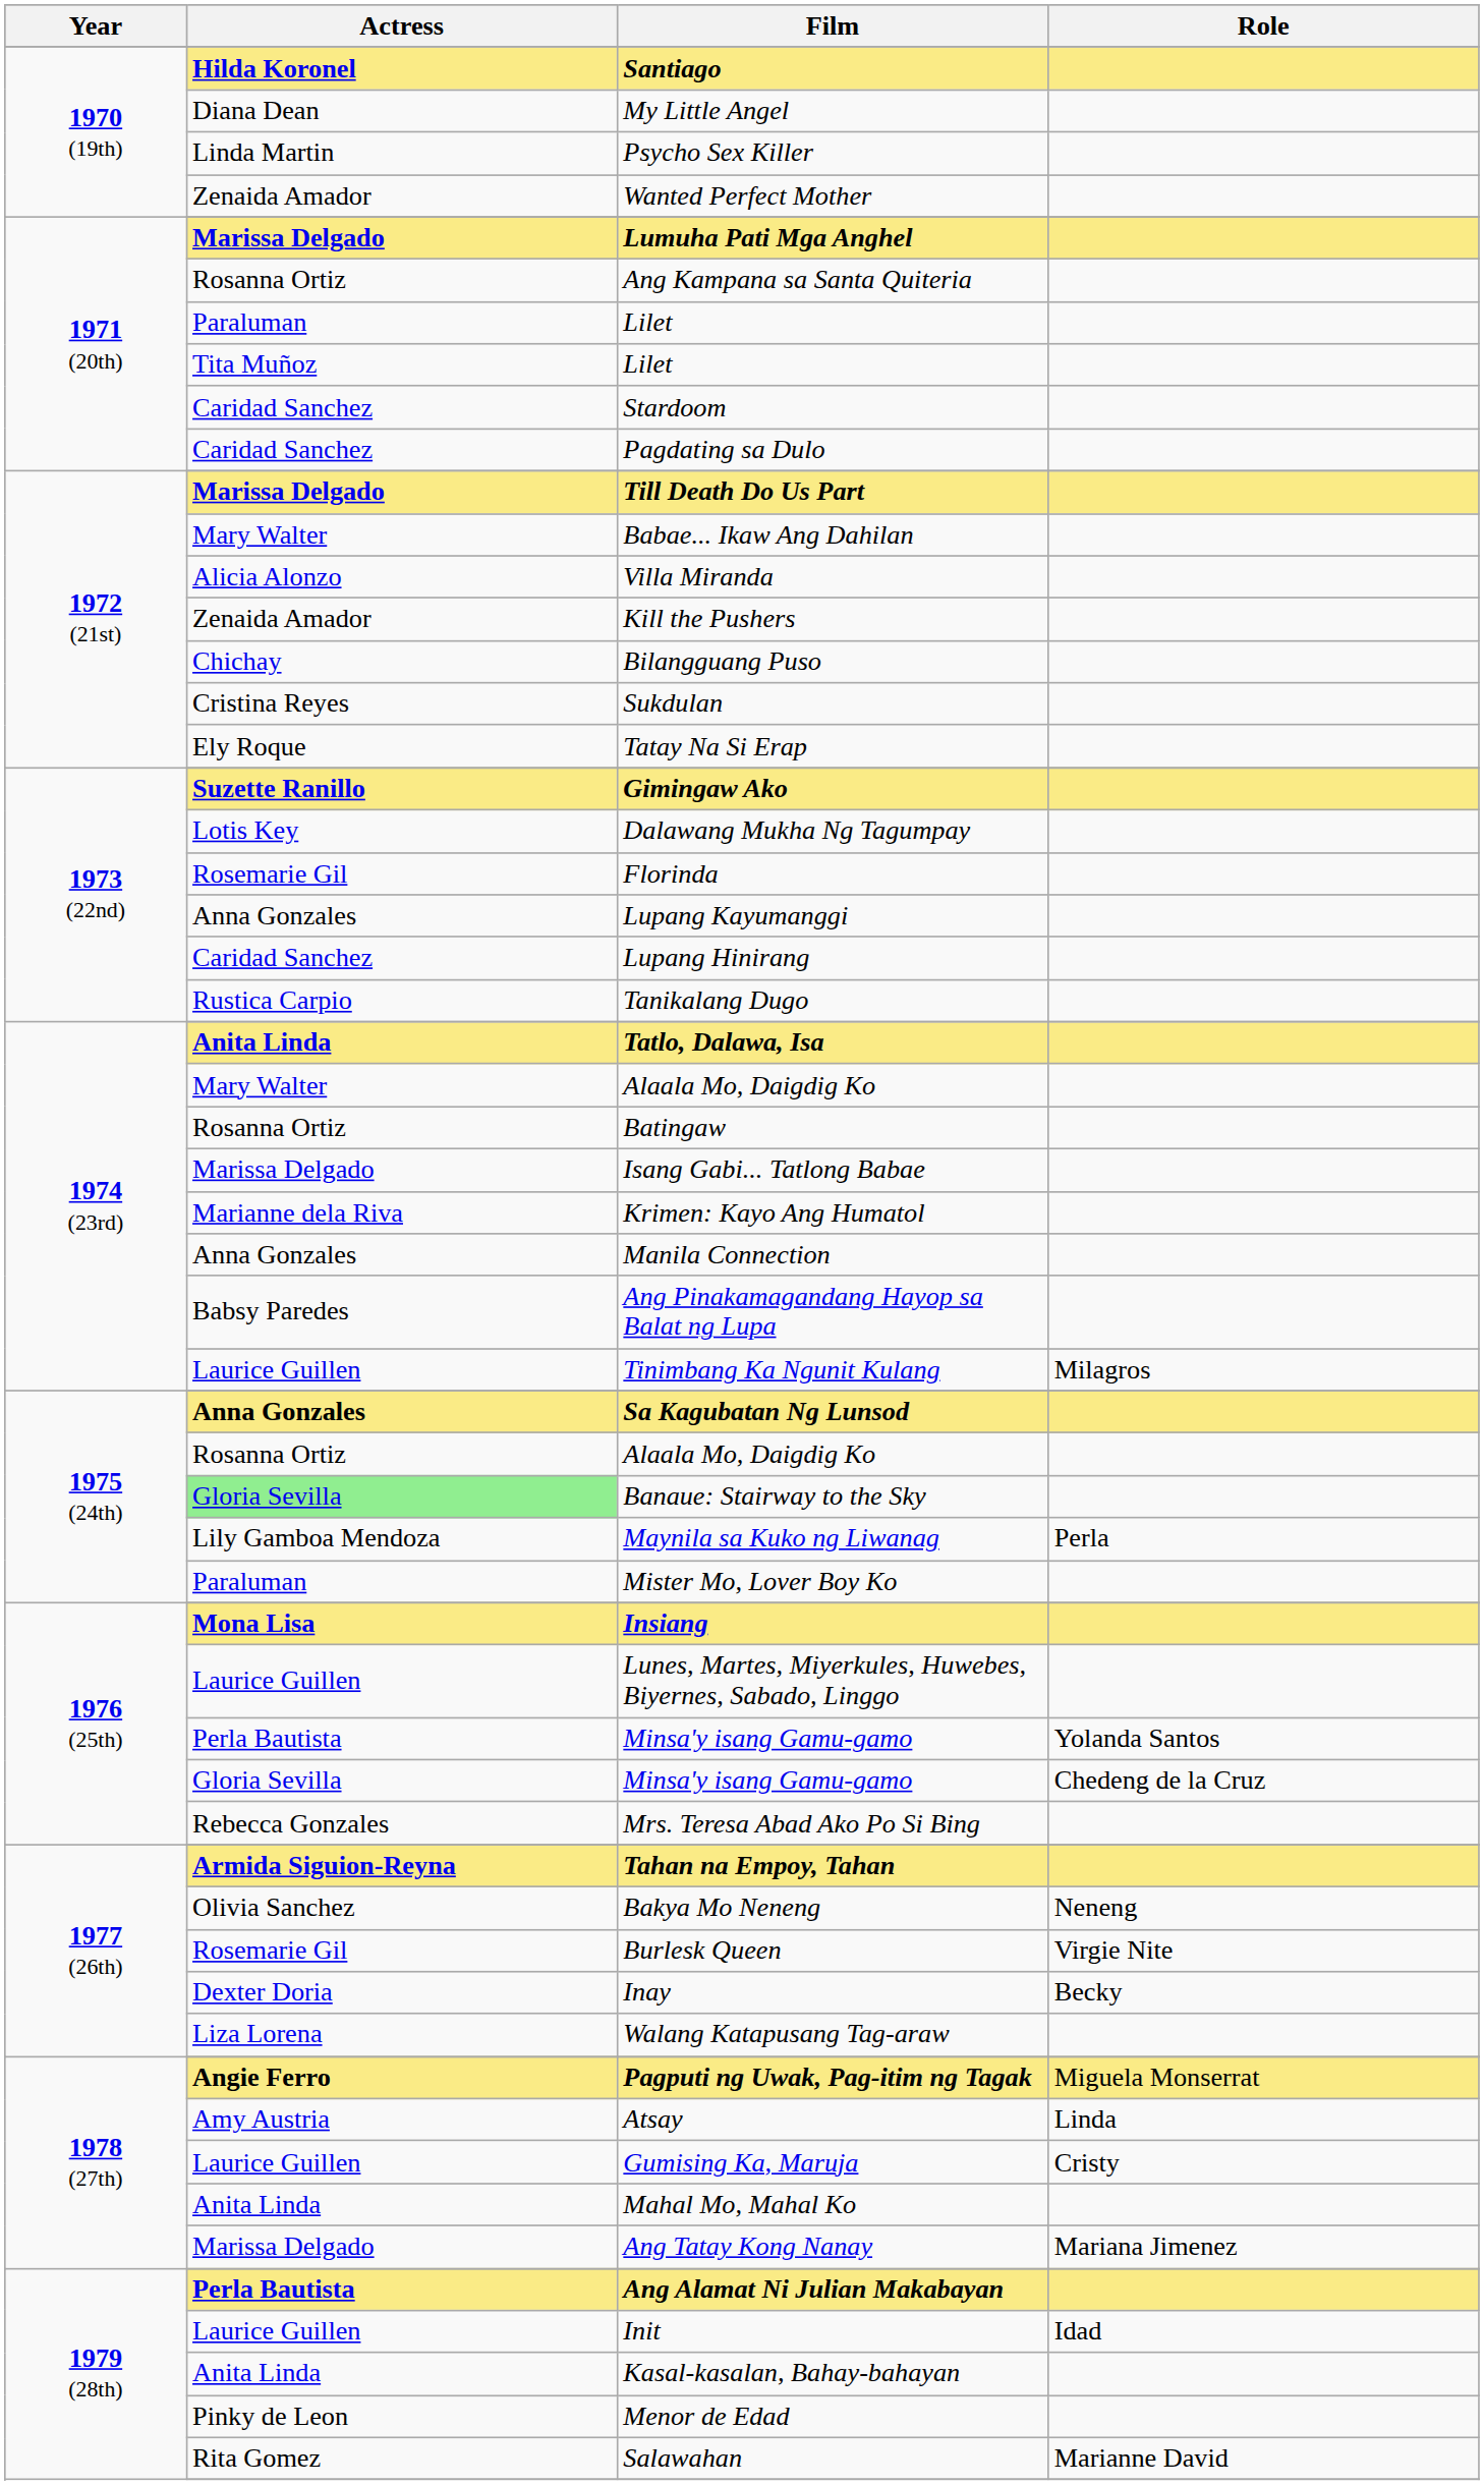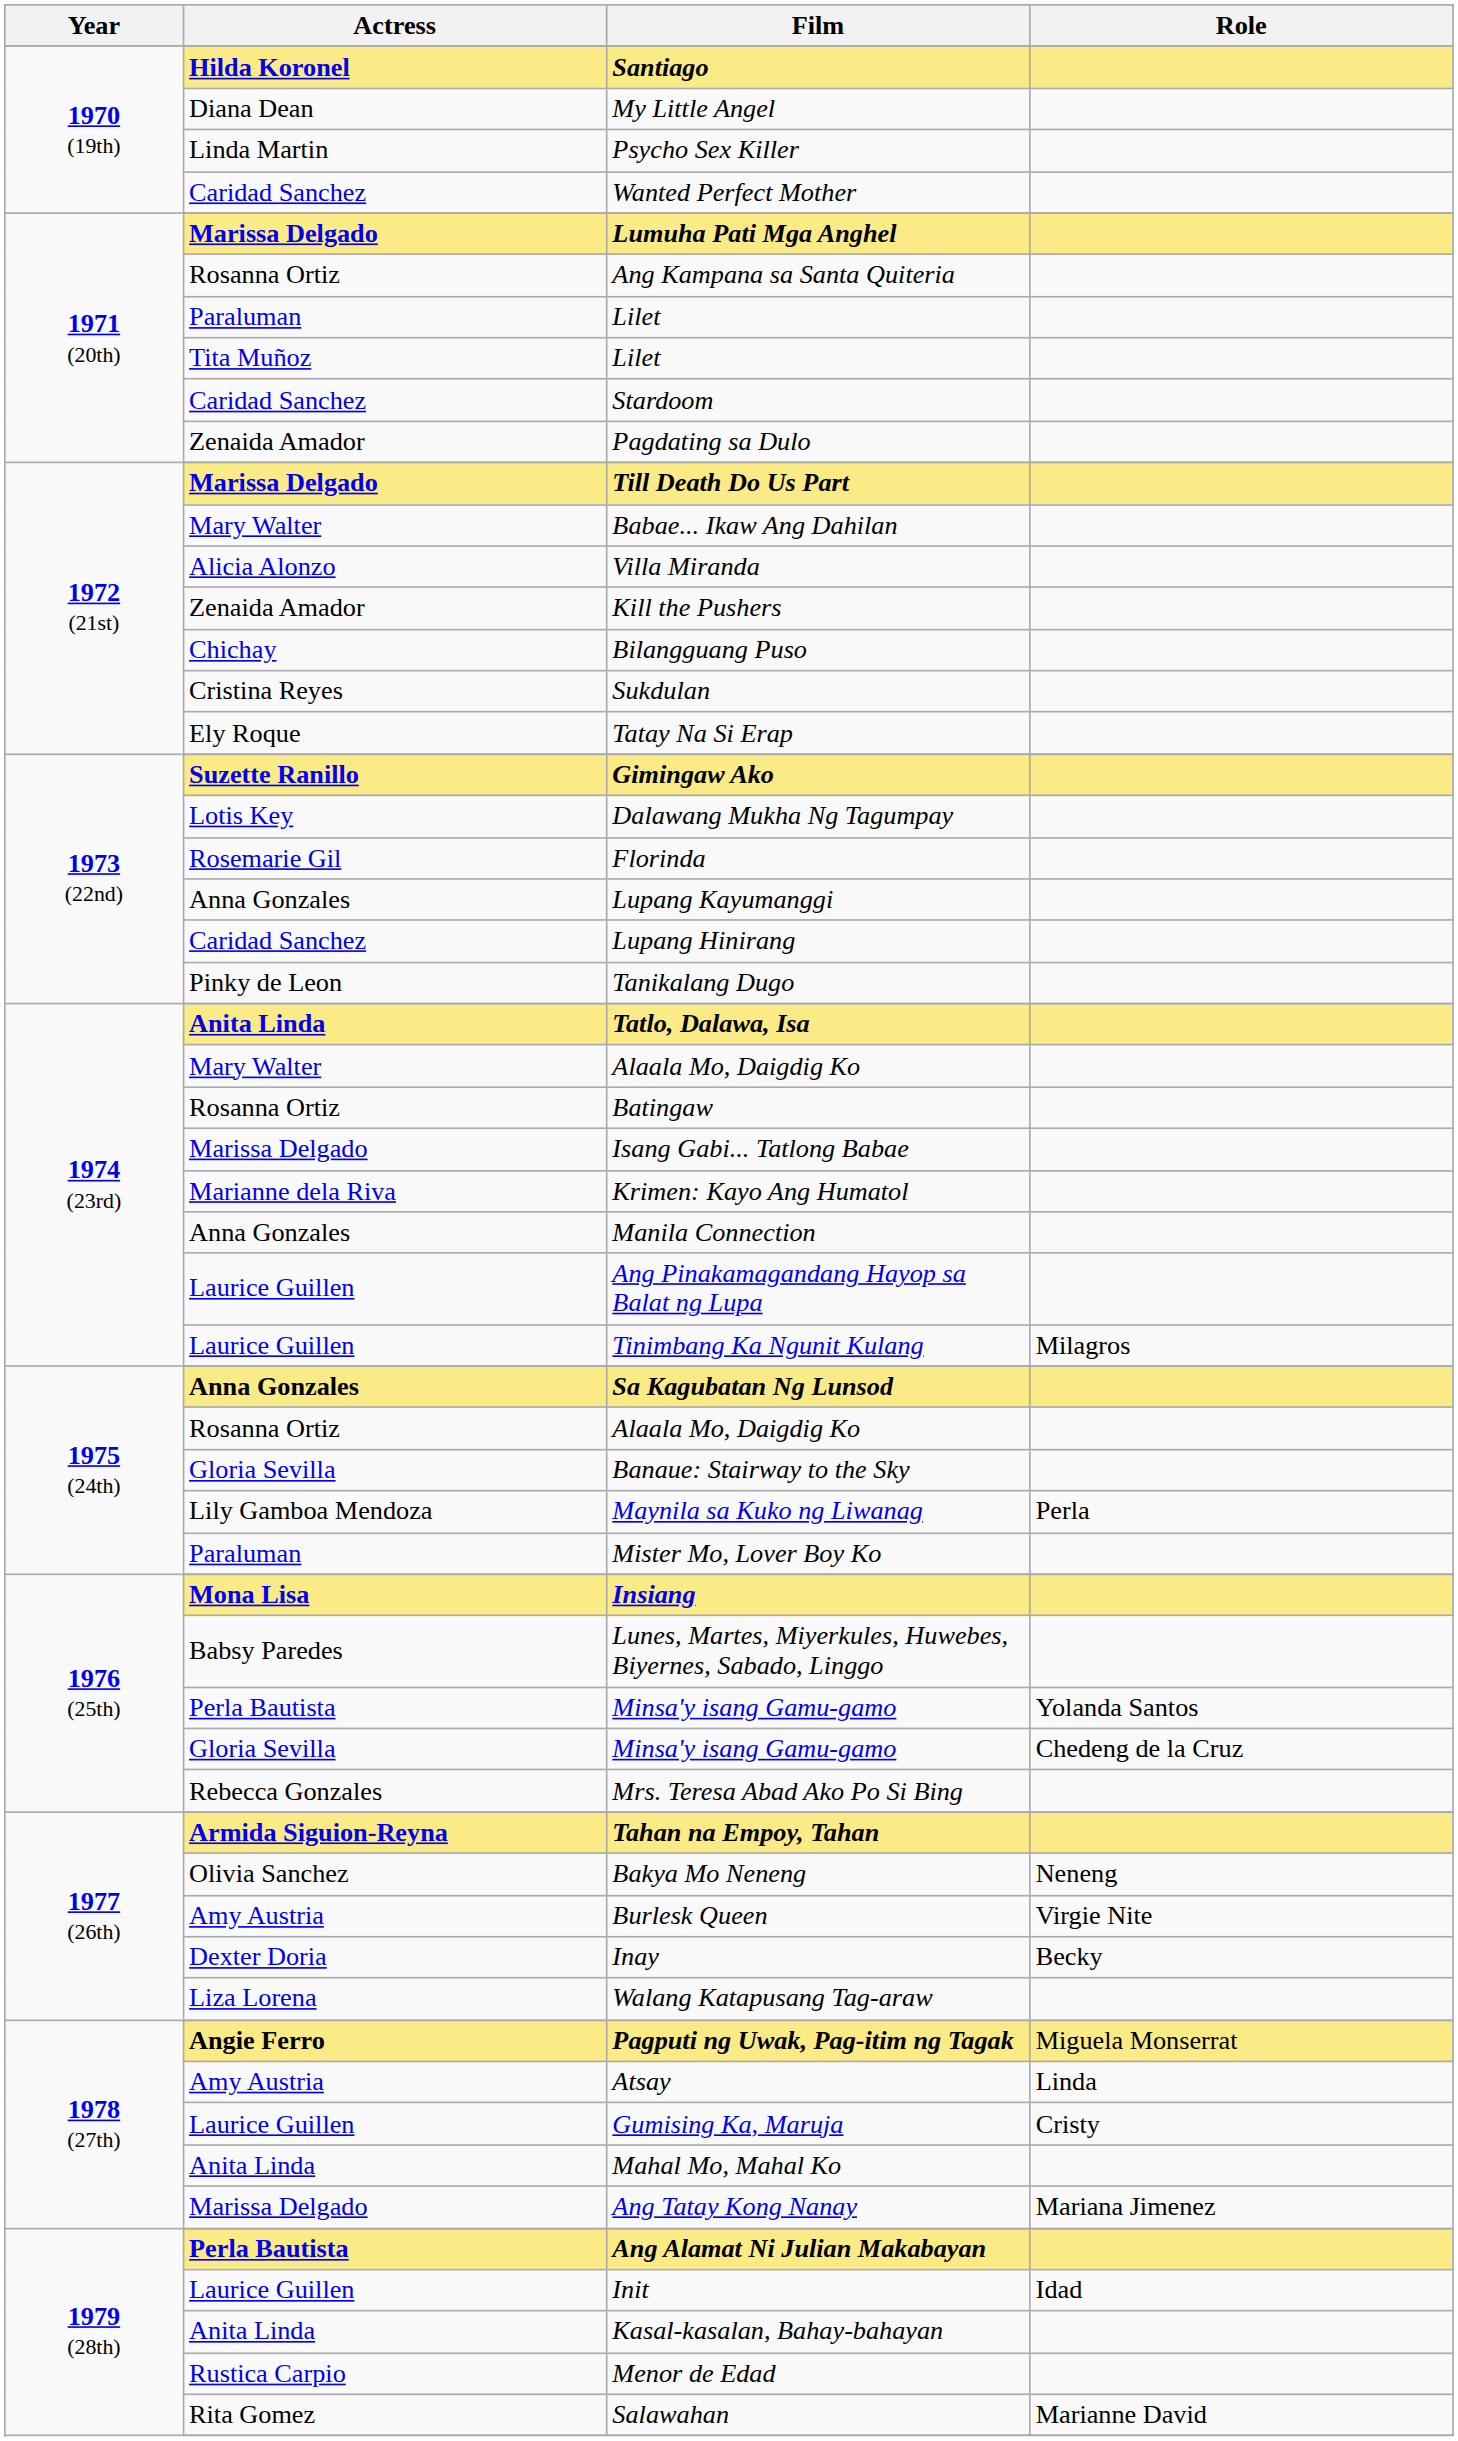Wanted Perfect Mother | Actress: Zenaida Amador -> Caridad Sanchez
Pagdating sa Dulo | Actress: Caridad Sanchez -> Zenaida Amador
Tanikalang Dugo | Actress: Rustica Carpio -> Pinky de Leon
Ang Pinakamagandang Hayop sa Balat ng Lupa | Actress: Babsy Paredes -> Laurice Guillen
Banaue: Stairway to the Sky | Actress: lightgreen background -> no background
Lunes, Martes, Miyerkules, Huwebes, Biyernes, Sabado, Linggo | Actress: Laurice Guillen -> Babsy Paredes
Burlesk Queen | Actress: Rosemarie Gil -> Amy Austria
Menor de Edad | Actress: Pinky de Leon -> Rustica Carpio
